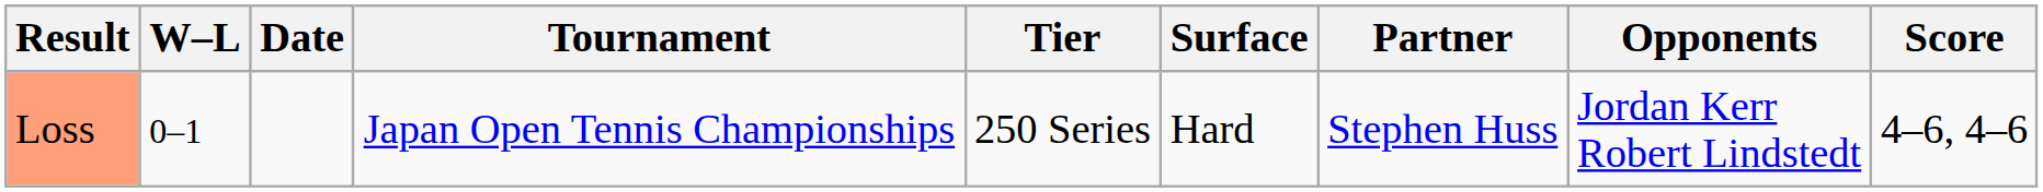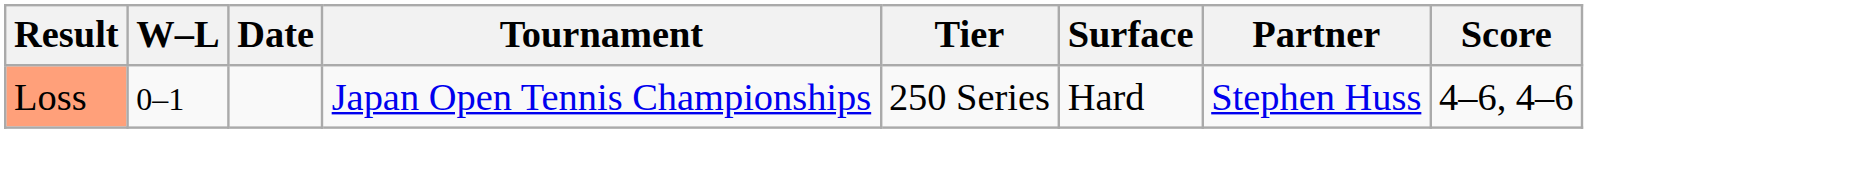- column: Opponents | Jordan Kerr Robert Lindstedt
